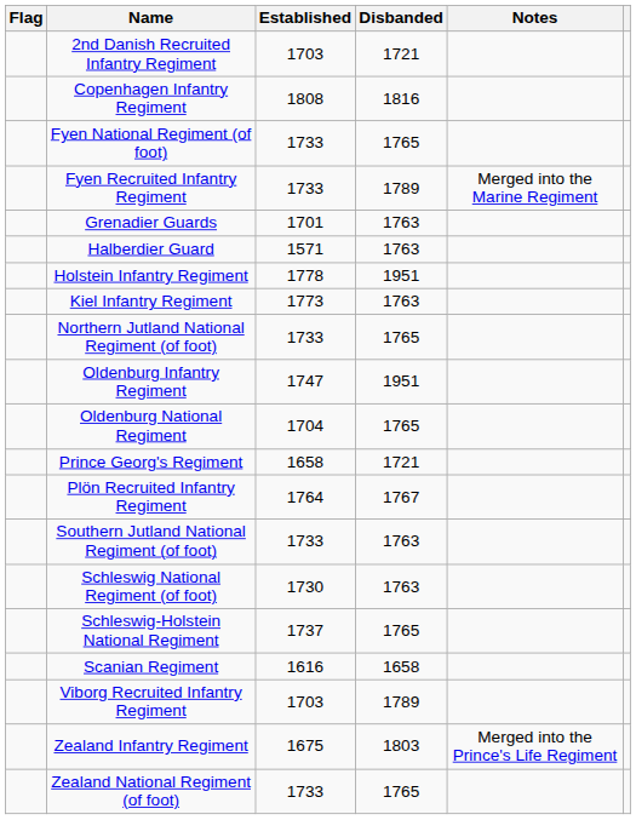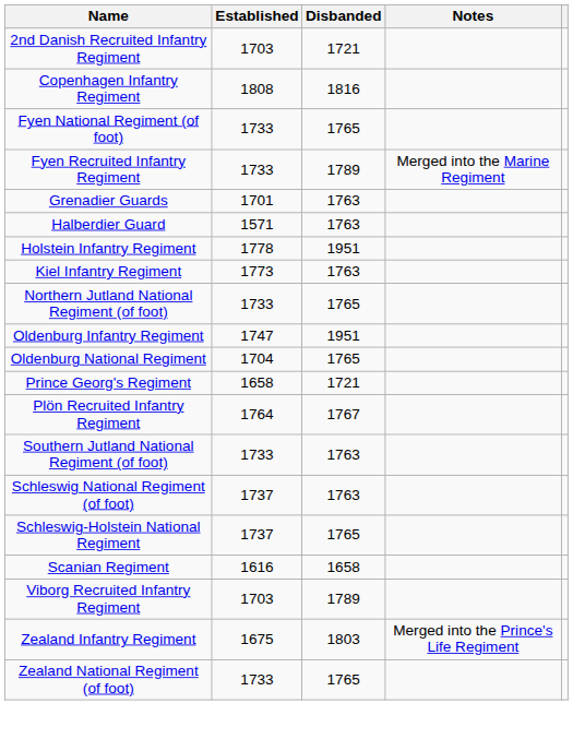- column: Flag
Schleswig National Regiment (of foot) | Established: 1730 -> 1737
